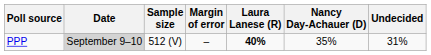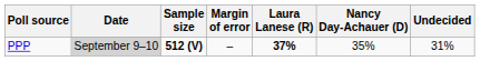PPP | Sample size: normal -> bold
PPP | Laura Lanese (R): 40% -> 37%
